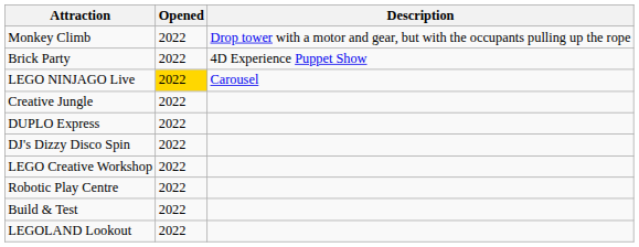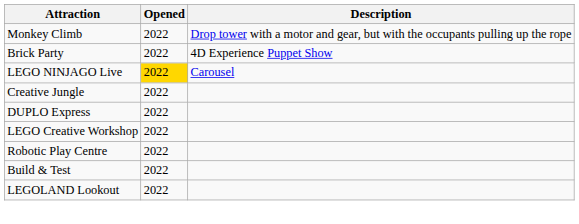- row: DJ's Dizzy Disco Spin | 2022
